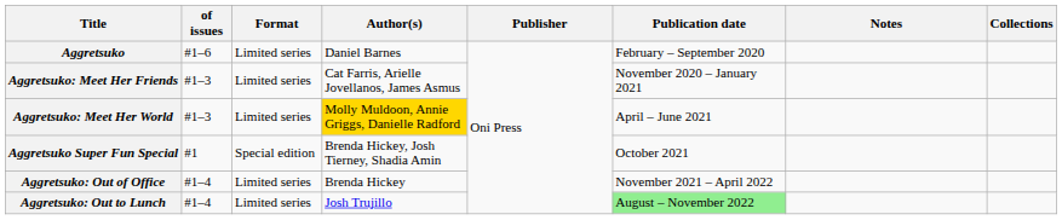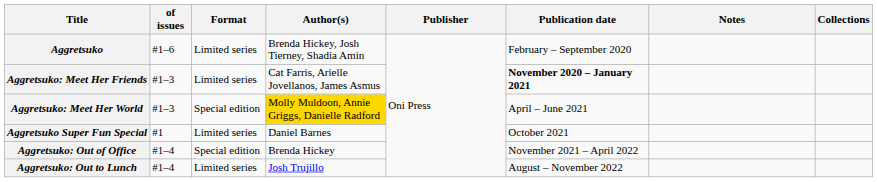Aggretsuko | Author(s): Daniel Barnes -> Brenda Hickey, Josh Tierney, Shadia Amin
Aggretsuko: Meet Her Friends | Publication date: normal -> bold
Aggretsuko: Meet Her World | Format: Limited series -> Special edition
Aggretsuko Super Fun Special | Format: Special edition -> Limited series
Aggretsuko Super Fun Special | Author(s): Brenda Hickey, Josh Tierney, Shadia Amin -> Daniel Barnes
Aggretsuko: Out of Office | Format: Limited series -> Special edition
Aggretsuko: Out to Lunch | Publication date: lightgreen background -> no background
